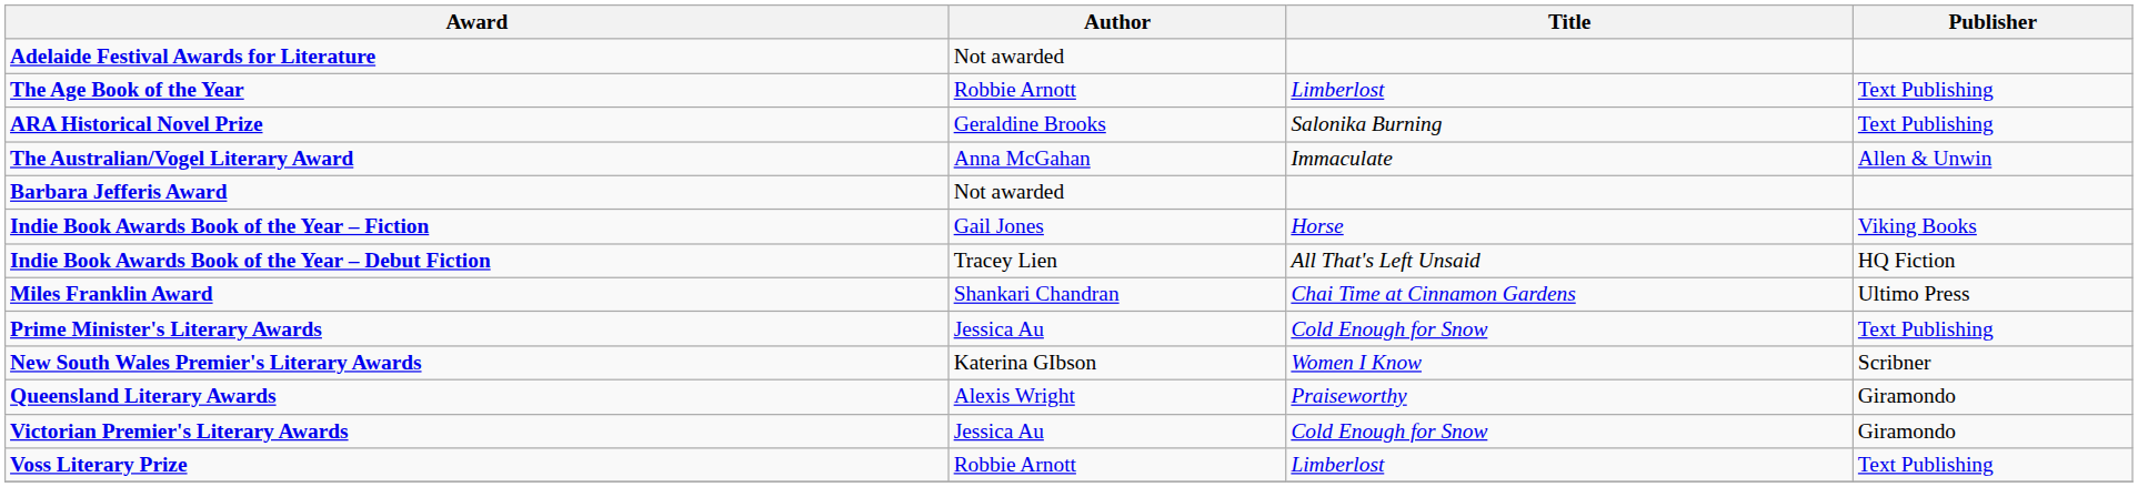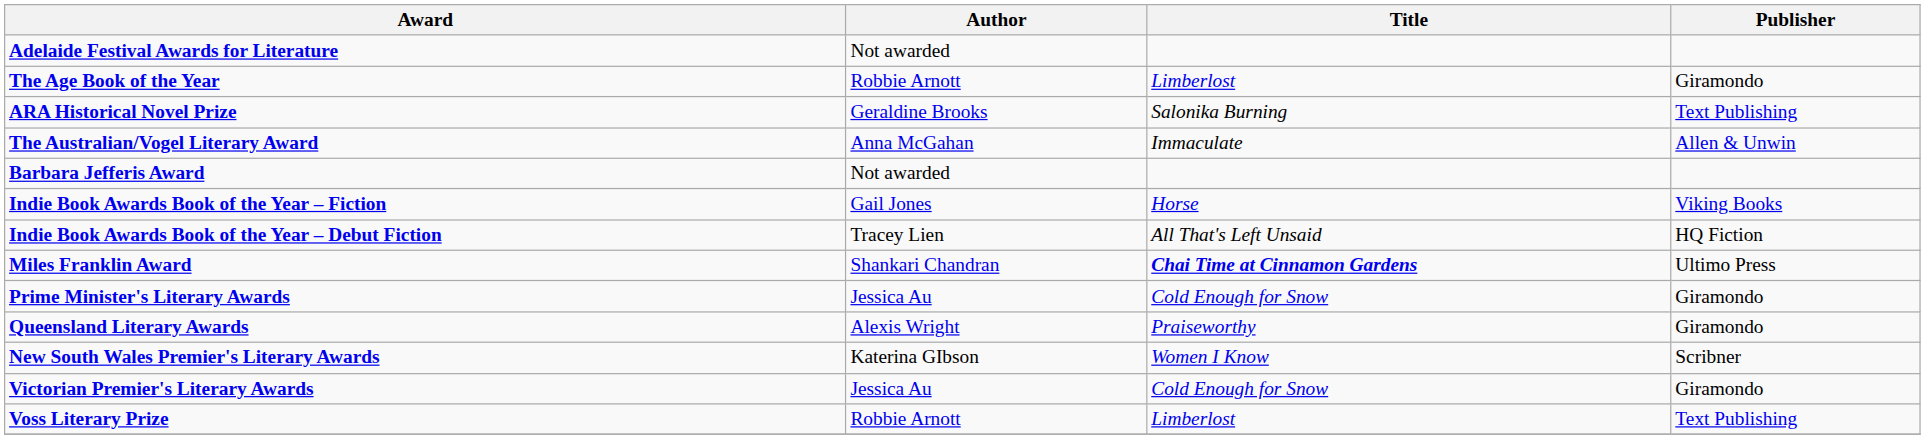The Age Book of the Year | Publisher: Text Publishing -> Giramondo
Miles Franklin Award | Title: normal -> bold
Prime Minister's Literary Awards | Publisher: Text Publishing -> Giramondo
rows swapped: New South Wales Premier's Literary Awards <-> Queensland Literary Awards
